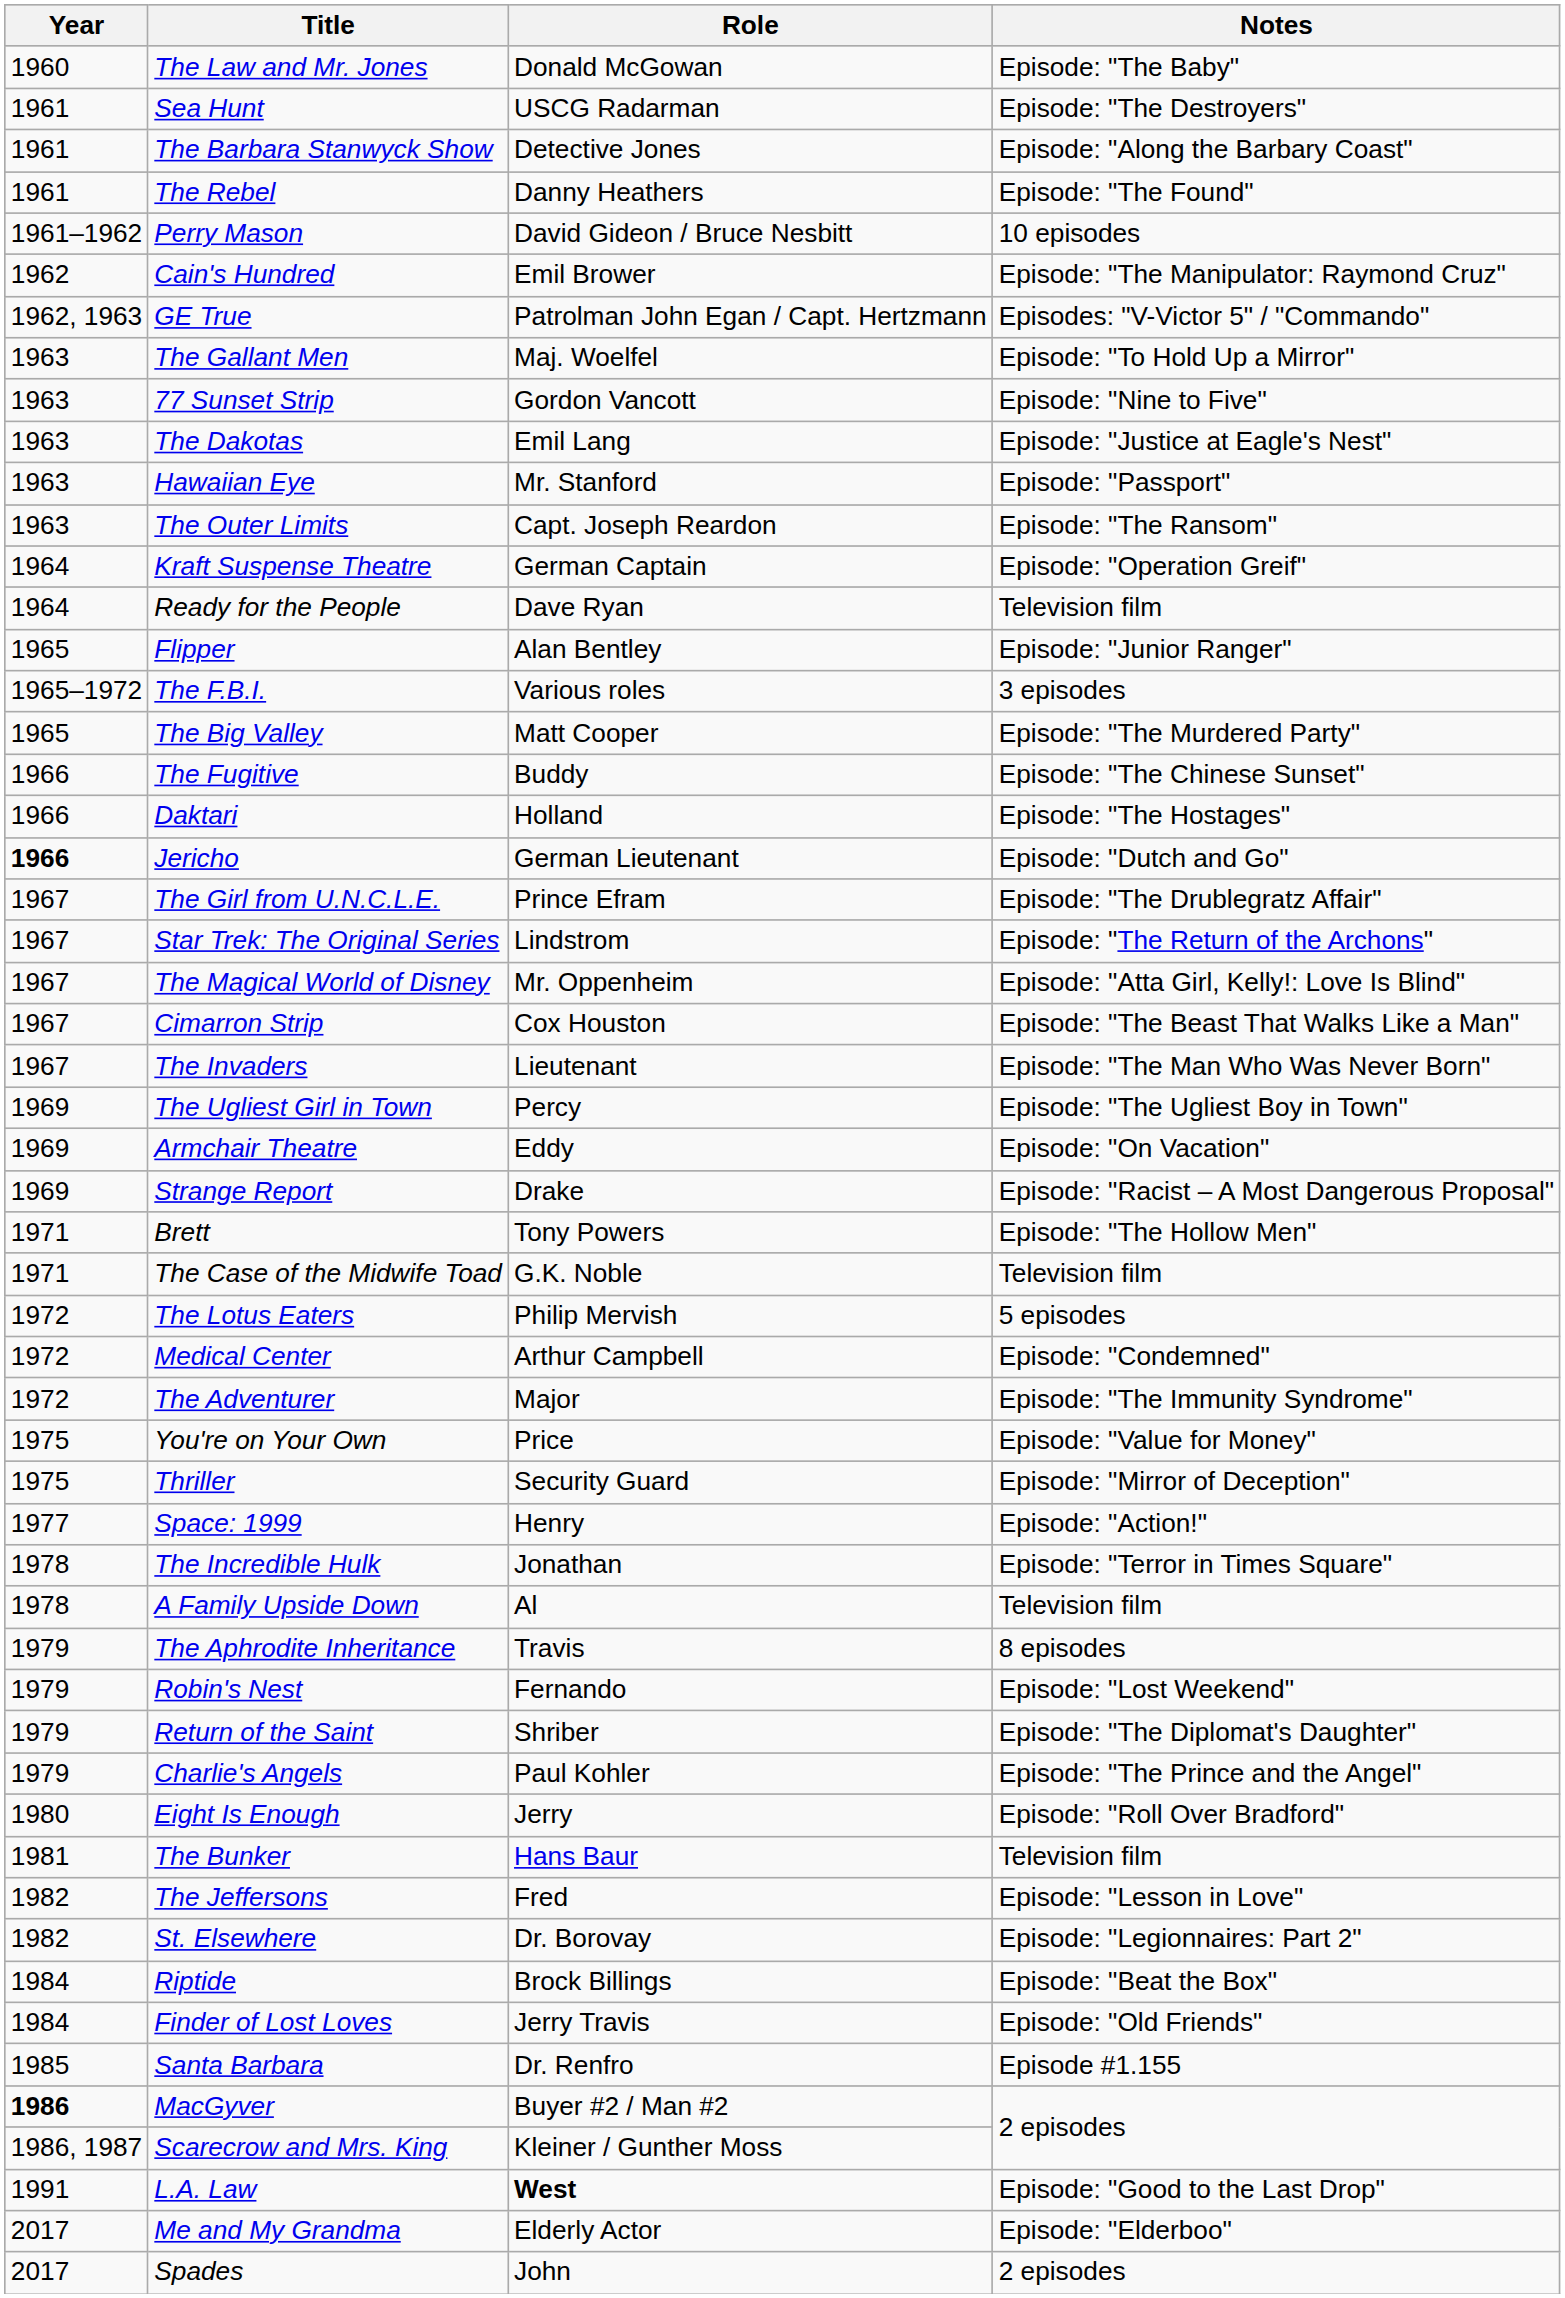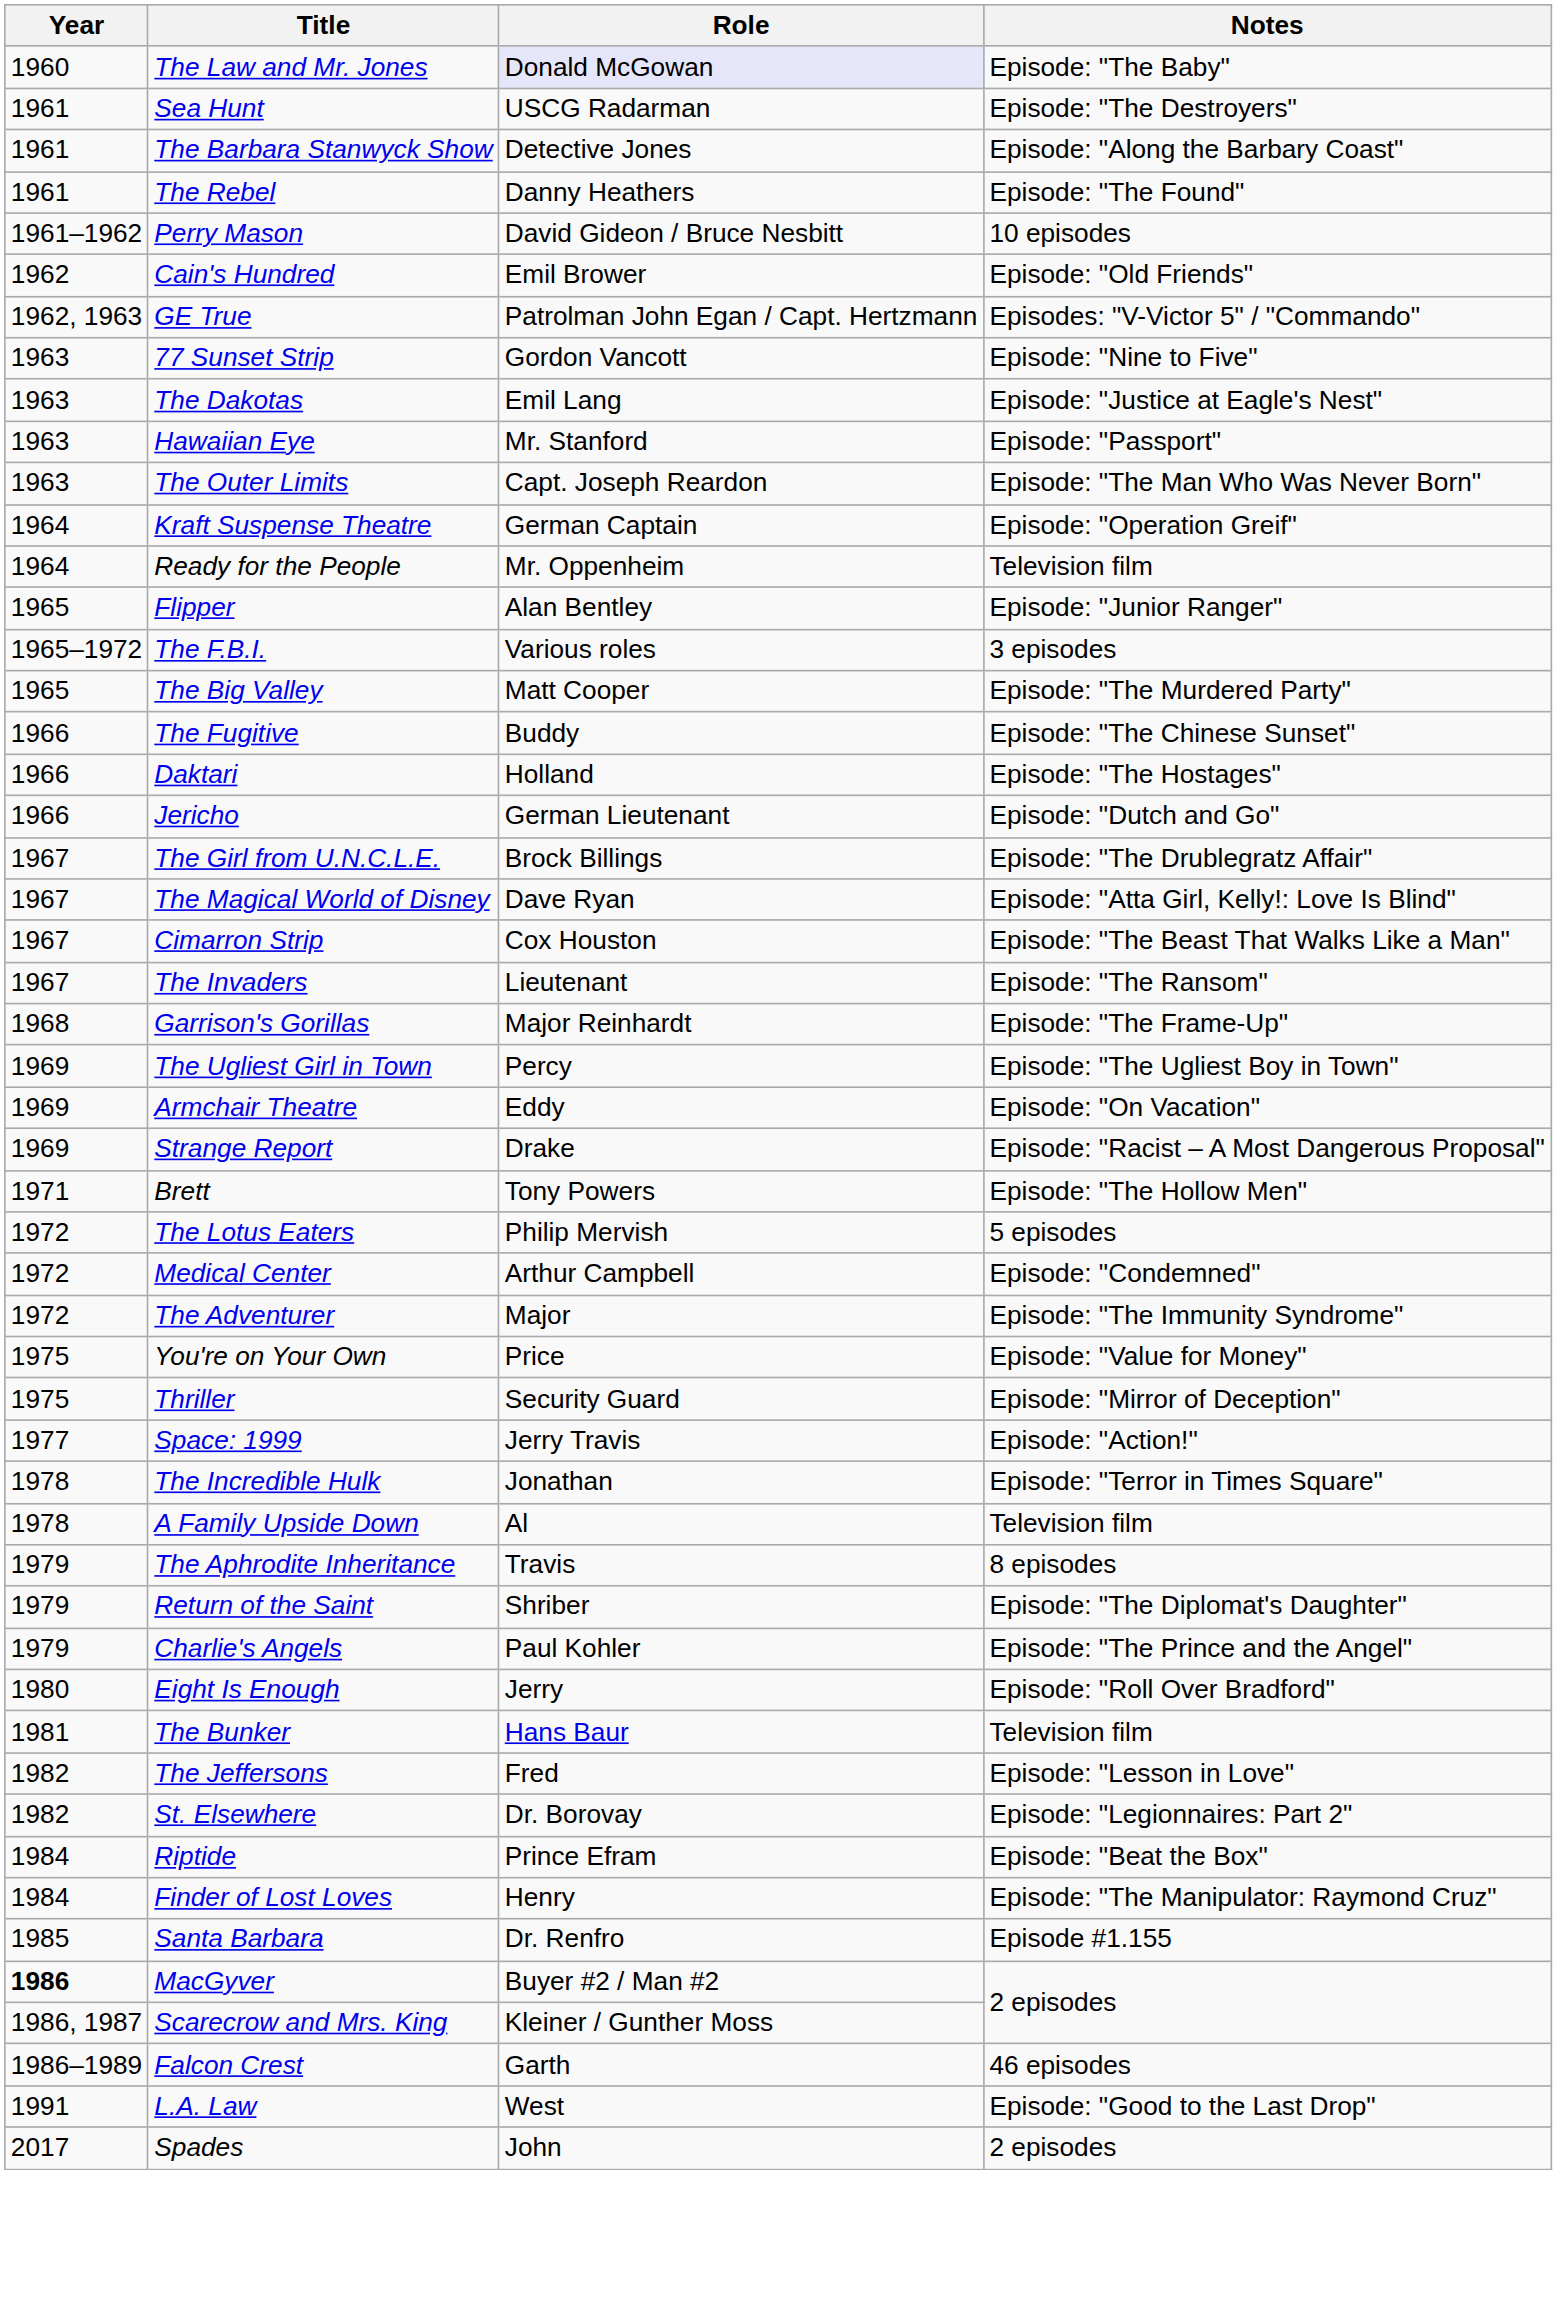The Law and Mr. Jones | Role: no background -> lavender background
Cain's Hundred | Notes: Episode: "The Manipulator: Raymond Cruz" -> Episode: "Old Friends"
- row: 1963 | The Gallant Men | Maj. Woelfel | Episode: "To Hold Up a Mirror"
The Outer Limits | Notes: Episode: "The Ransom" -> Episode: "The Man Who Was Never Born"
Ready for the People | Role: Dave Ryan -> Mr. Oppenheim
Jericho | Year: bold -> normal
The Girl from U.N.C.L.E. | Role: Prince Efram -> Brock Billings
- row: 1967 | Star Trek: The Original Series | Lindstrom | Episode: "The Return of the Archons"
The Magical World of Disney | Role: Mr. Oppenheim -> Dave Ryan
The Invaders | Notes: Episode: "The Man Who Was Never Born" -> Episode: "The Ransom"
+ row: 1968 | Garrison's Gorillas | Major Reinhardt | Episode: "The Frame-Up"
- row: 1971 | The Case of the Midwife Toad | G.K. Noble | Television film
Space: 1999 | Role: Henry -> Jerry Travis
- row: 1979 | Robin's Nest | Fernando | Episode: "Lost Weekend"
Riptide | Role: Brock Billings -> Prince Efram
Finder of Lost Loves | Role: Jerry Travis -> Henry
Finder of Lost Loves | Notes: Episode: "Old Friends" -> Episode: "The Manipulator: Raymond Cruz"
+ row: 1986–1989 | Falcon Crest | Garth | 46 episodes
L.A. Law | Role: bold -> normal
- row: 2017 | Me and My Grandma | Elderly Actor | Episode: "Elderboo"
